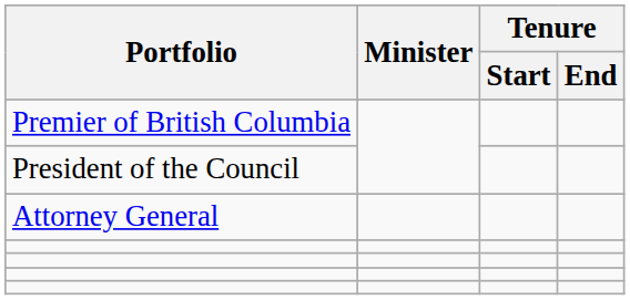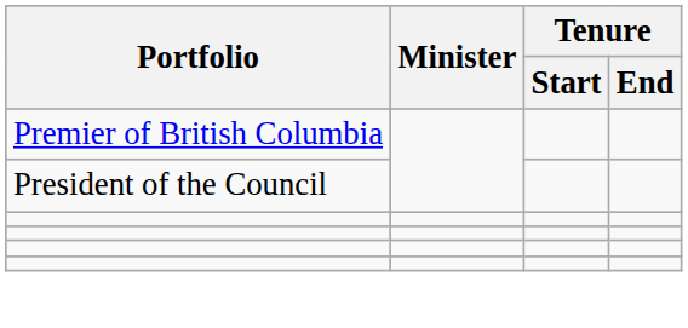- row: Attorney General
